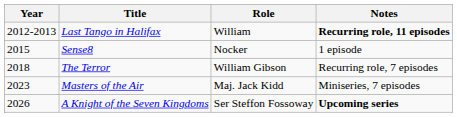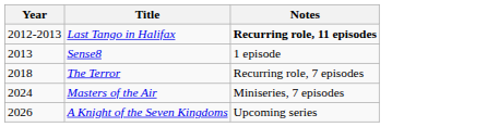- column: Role | William | Nocker | William Gibson | Maj. Jack Kidd | Ser Steffon Fossoway
Sense8 | Year: 2015 -> 2013
Masters of the Air | Year: 2023 -> 2024
A Knight of the Seven Kingdoms | Notes: bold -> normal
